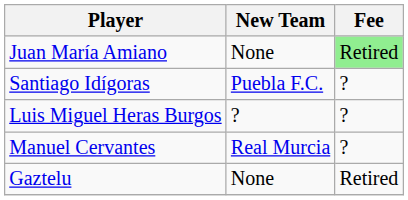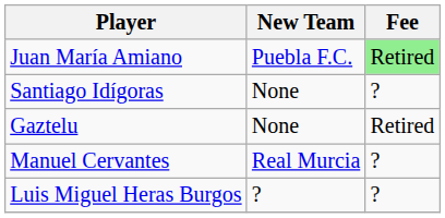Juan María Amiano | New Team: None -> Puebla F.C.
Santiago Idígoras | New Team: Puebla F.C. -> None
rows swapped: Gaztelu <-> Luis Miguel Heras Burgos
